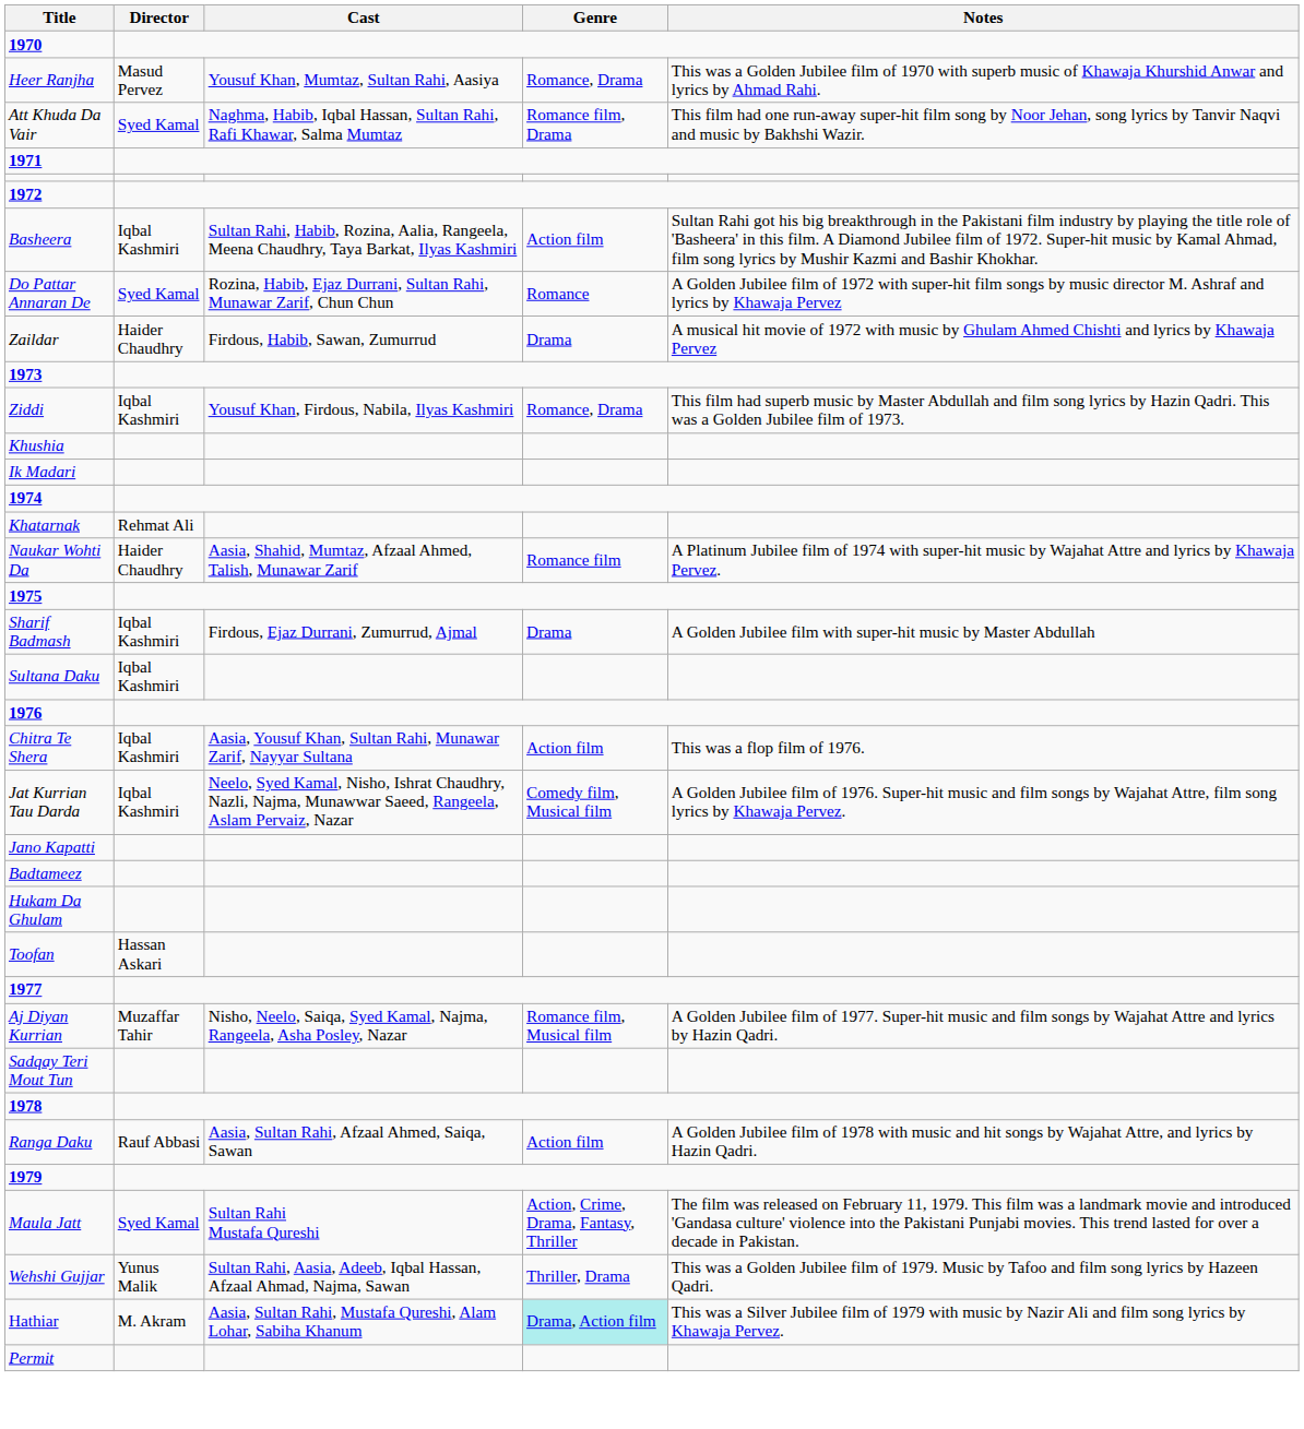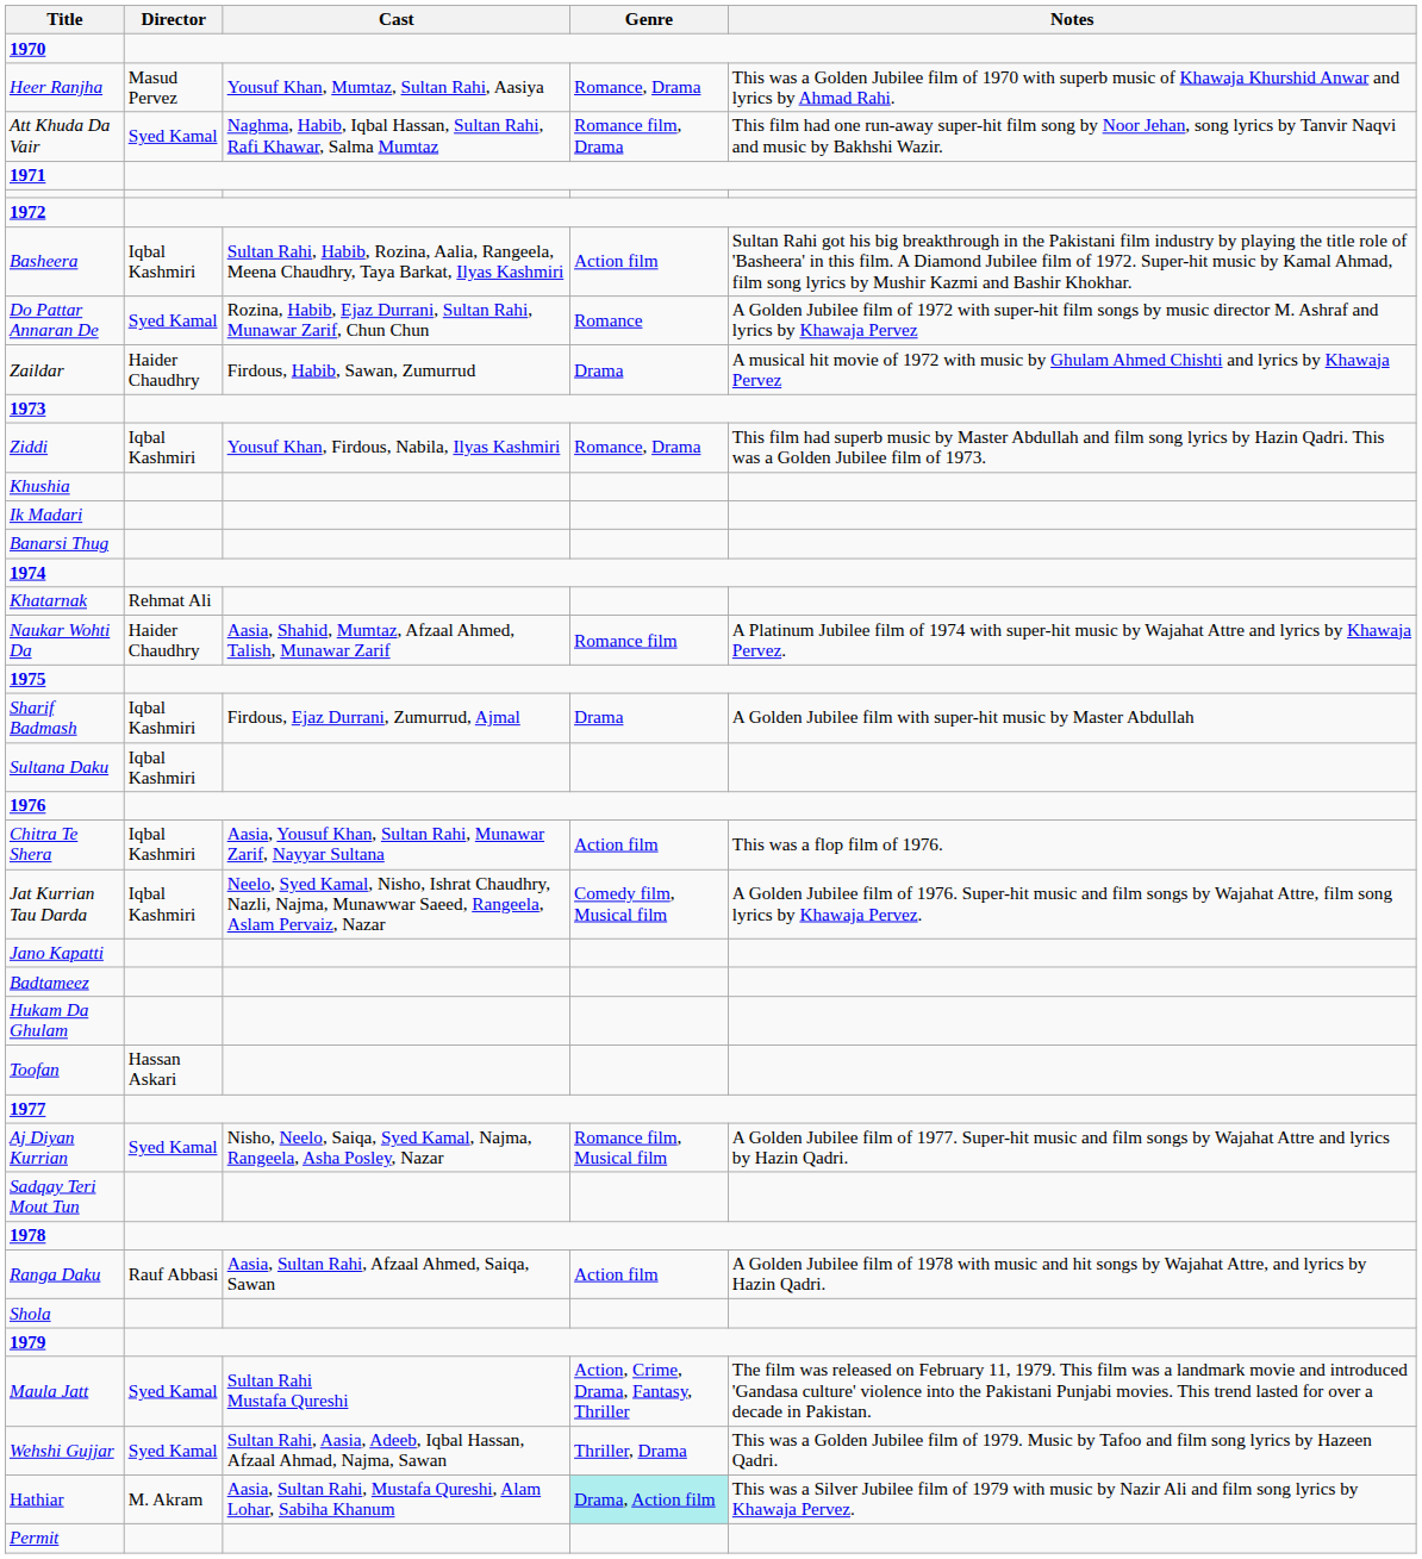+ row: Banarsi Thug
Aj Diyan Kurrian | Director: Muzaffar Tahir -> Syed Kamal
+ row: Shola
Wehshi Gujjar | Director: Yunus Malik -> Syed Kamal
